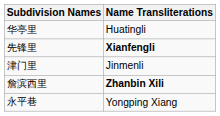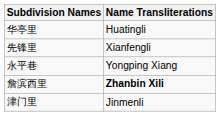先锋里 | Name Transliterations: bold -> normal
rows swapped: 永平巷 <-> 津门里
